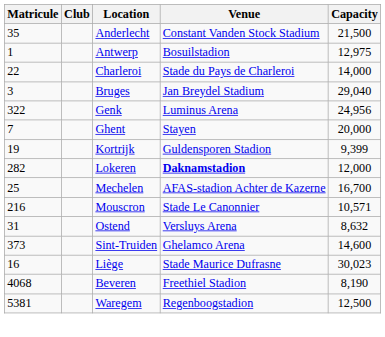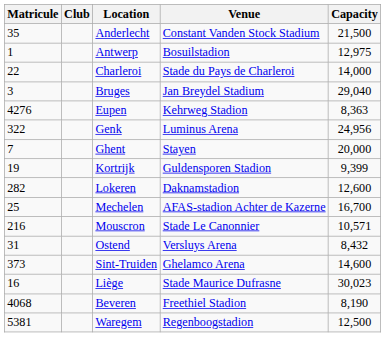+ row: 4276 | Eupen | Kehrweg Stadion | 8,363
Lokeren | Venue: bold -> normal
Lokeren | Capacity: 12,000 -> 12,600
Ostend | Capacity: 8,632 -> 8,432
